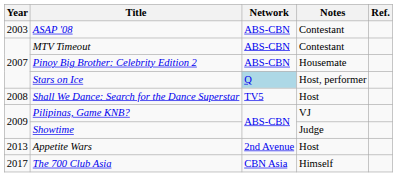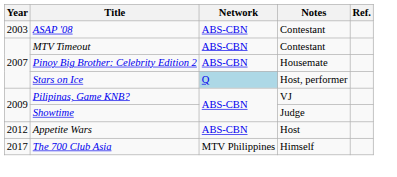- row: 2008 | Shall We Dance: Search for the Dance Superstar | TV5 | Host
Appetite Wars | Year: 2013 -> 2012
Appetite Wars | Network: 2nd Avenue -> ABS-CBN
The 700 Club Asia | Network: CBN Asia -> MTV Philippines
